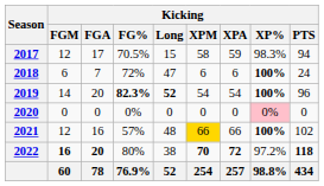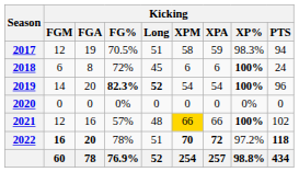2017 | Kicking / FGA: 17 -> 19
2017 | Kicking / Long: 15 -> 51
2018 | Kicking / FGA: 7 -> 8
2018 | Kicking / Long: 47 -> 45
2020 | Kicking / XP%: pink background -> no background
2022 | Kicking / FG%: 80% -> 78%
2022 | Kicking / Long: 38 -> 51
